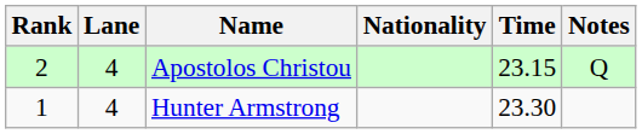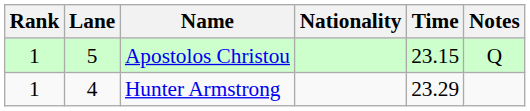Apostolos Christou | Rank: 2 -> 1
Apostolos Christou | Lane: 4 -> 5
Hunter Armstrong | Time: 23.30 -> 23.29
